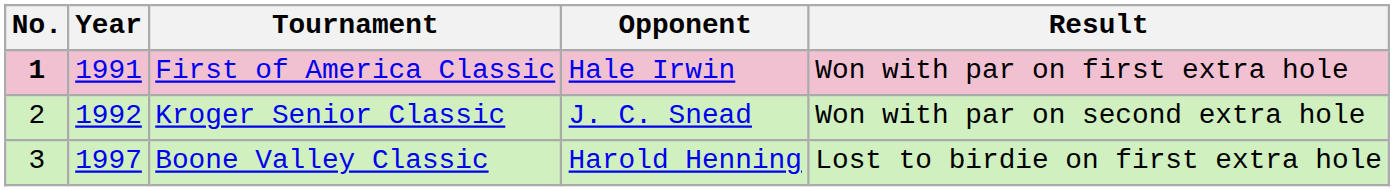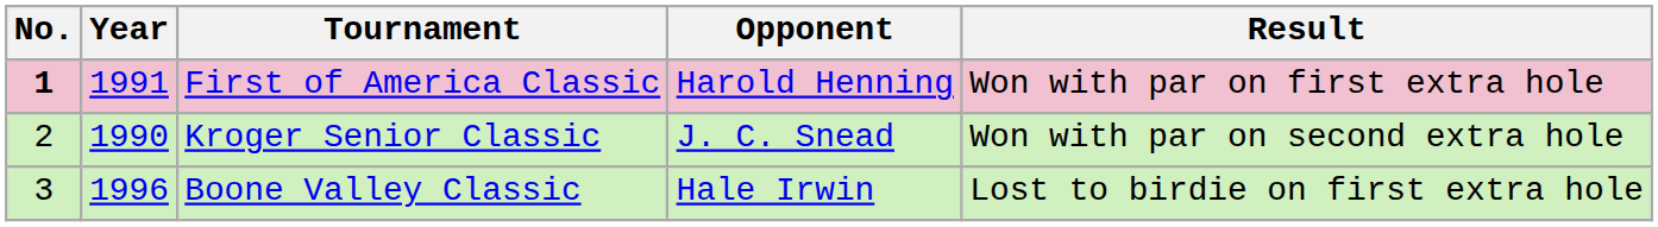First of America Classic | Opponent: Hale Irwin -> Harold Henning
Kroger Senior Classic | Year: 1992 -> 1990
Boone Valley Classic | Year: 1997 -> 1996
Boone Valley Classic | Opponent: Harold Henning -> Hale Irwin
